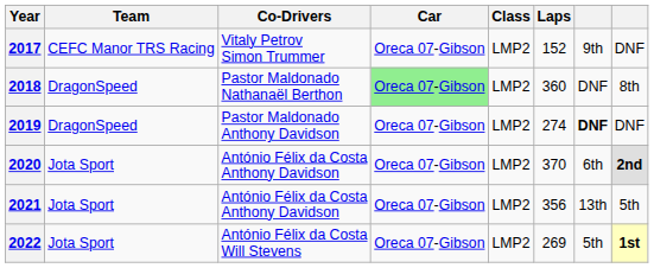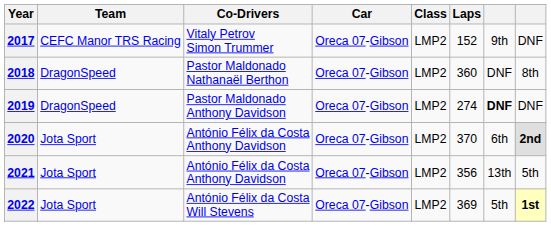2018 | Car: lightgreen background -> no background
2022 | Laps: 269 -> 369
